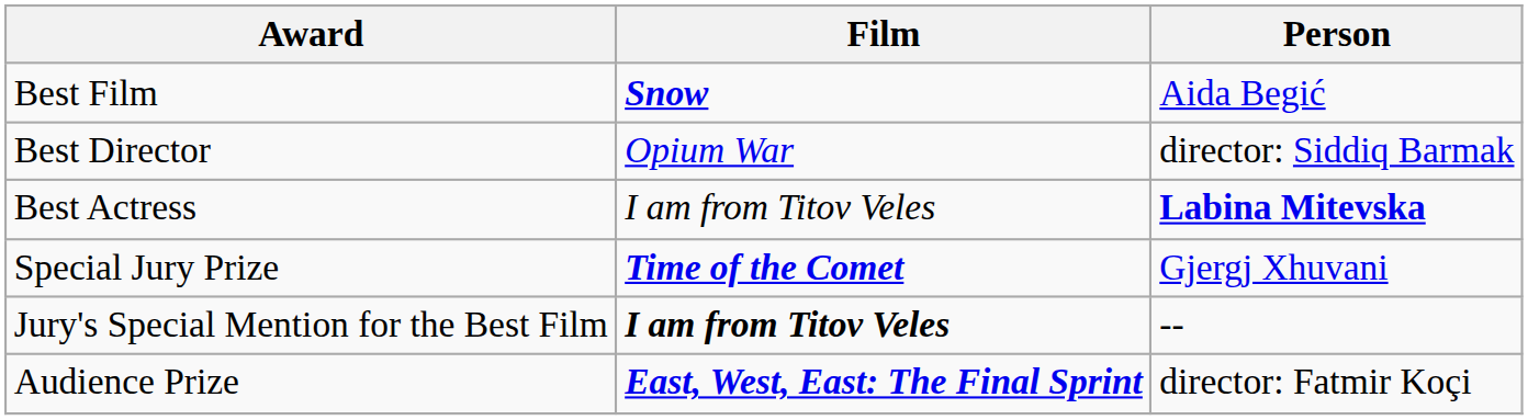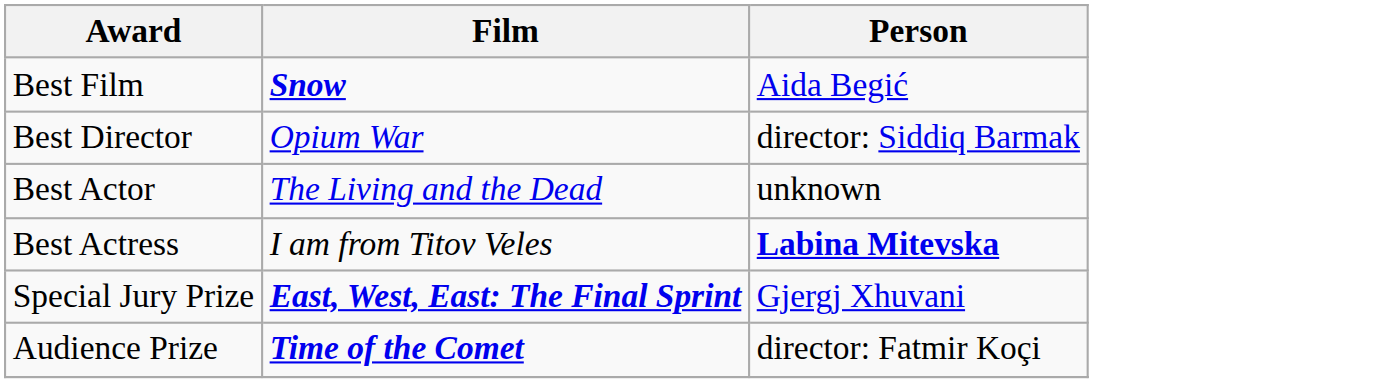+ row: Best Actor | The Living and the Dead | unknown
Special Jury Prize | Film: Time of the Comet -> East, West, East: The Final Sprint
- row: Jury's Special Mention for the Best Film | I am from Titov Veles | --
Audience Prize | Film: East, West, East: The Final Sprint -> Time of the Comet
